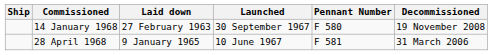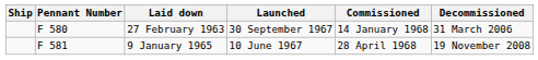columns swapped: Pennant Number <-> Commissioned
27 February 1963 | Decommissioned: 19 November 2008 -> 31 March 2006
9 January 1965 | Decommissioned: 31 March 2006 -> 19 November 2008
